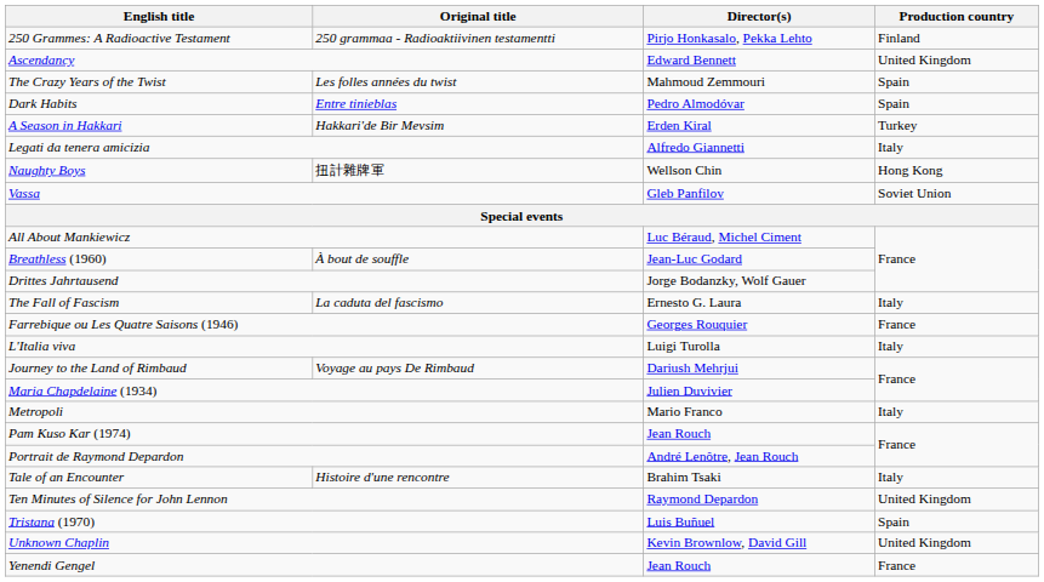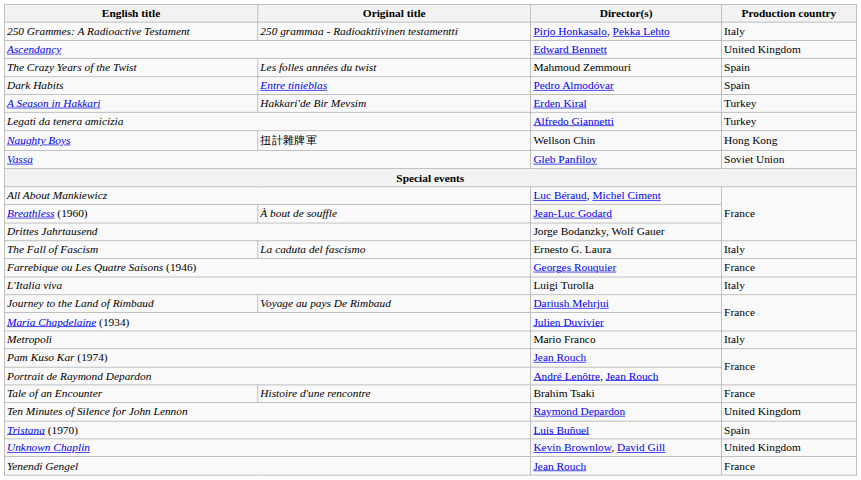250 Grammes: A Radioactive Testament | Production country: Finland -> Italy
Legati da tenera amicizia | Production country: Italy -> Turkey
Tale of an Encounter | Production country: Italy -> France
